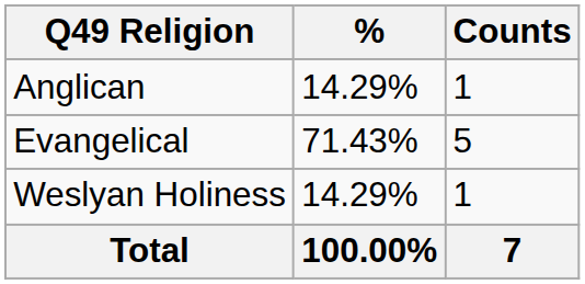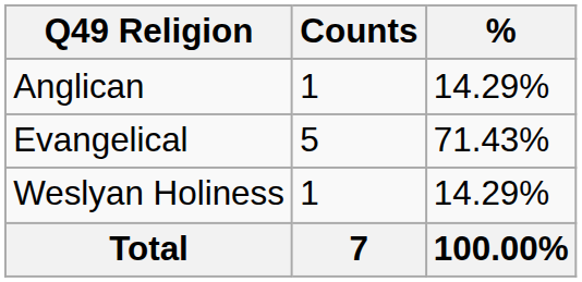columns swapped: Counts <-> %
